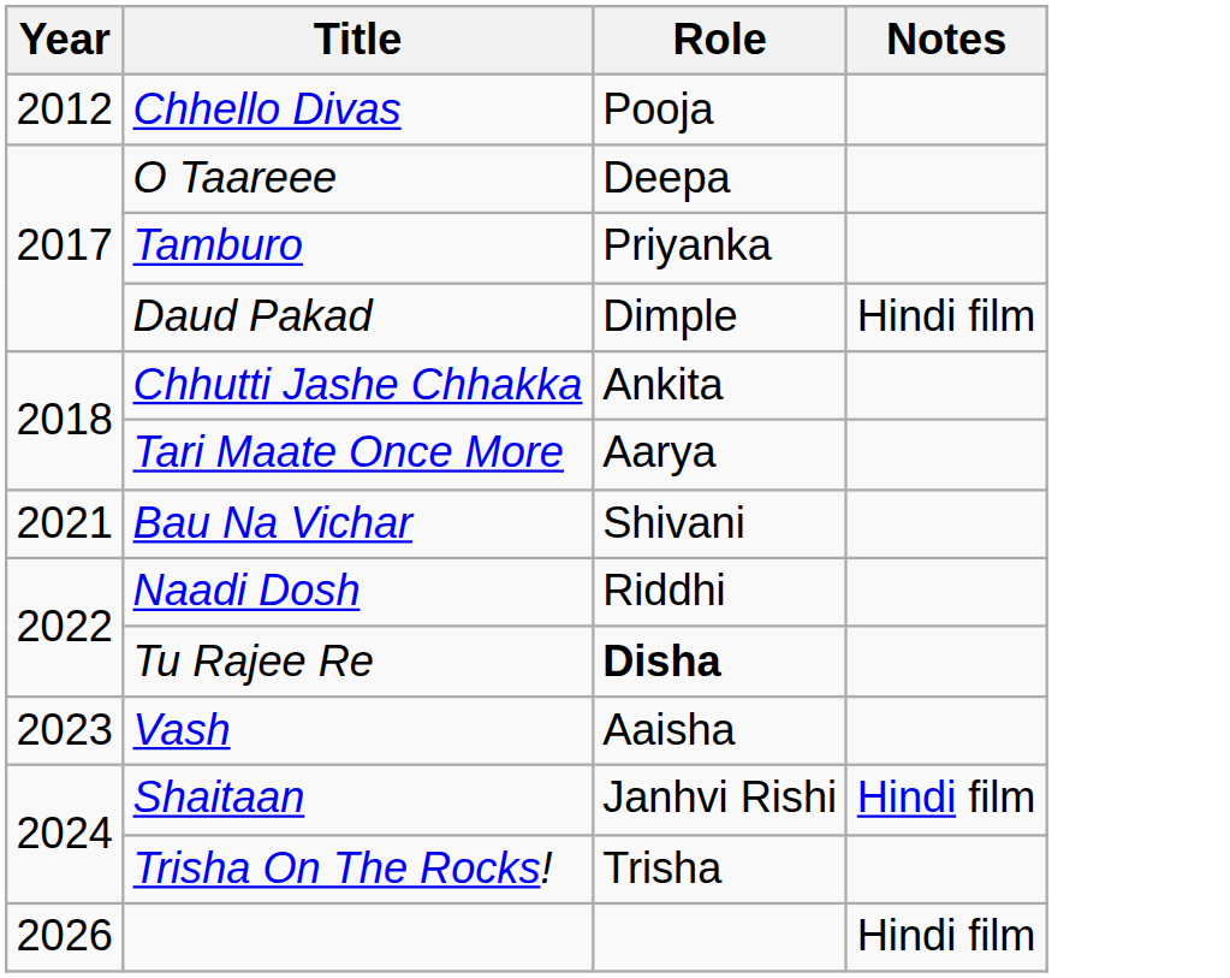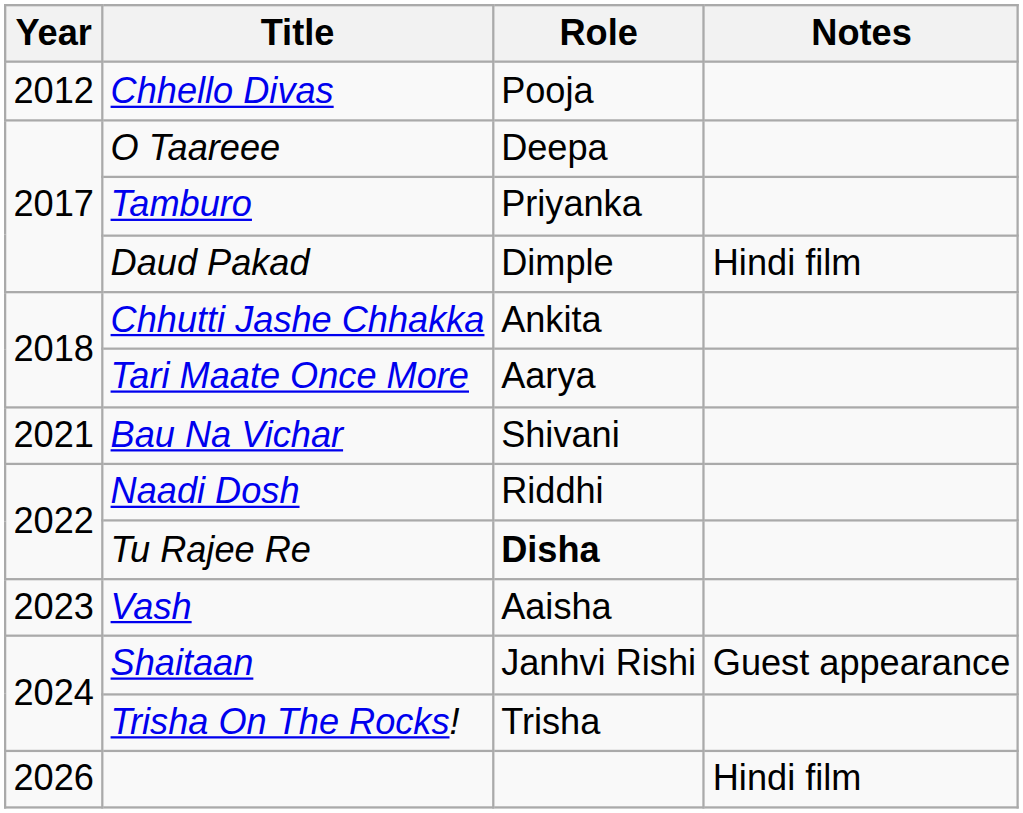Shaitaan | Notes: Hindi film -> Guest appearance
